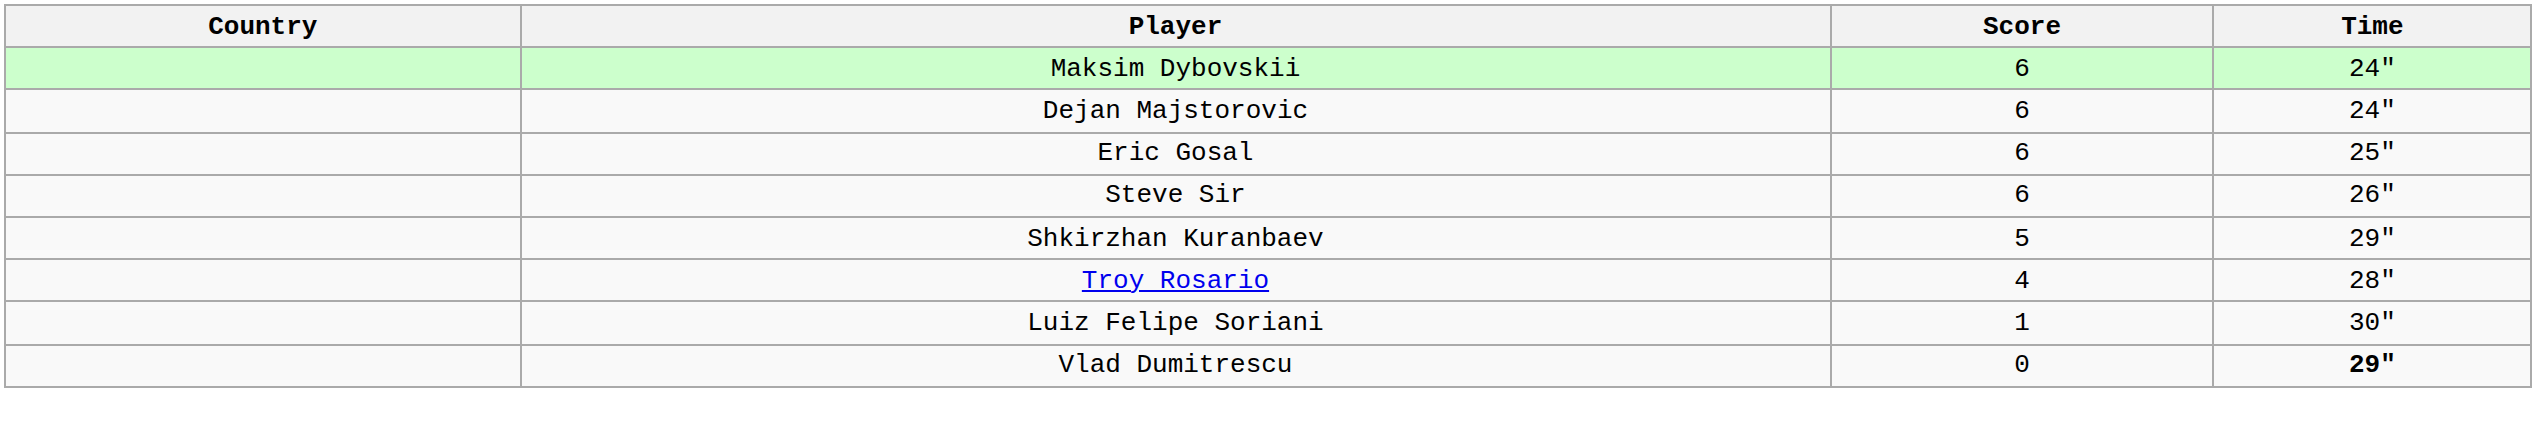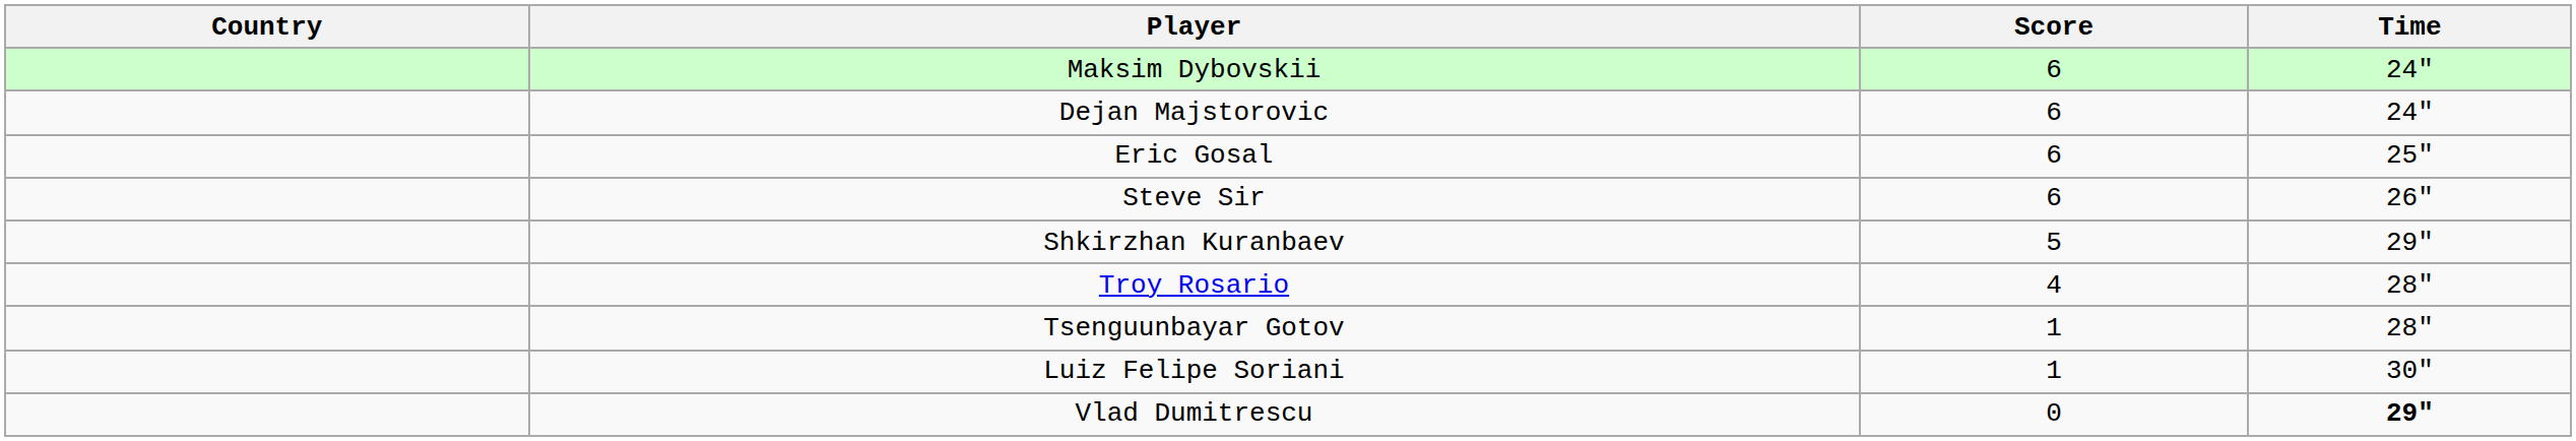+ row: Tsenguunbayar Gotov | 1 | 28"
